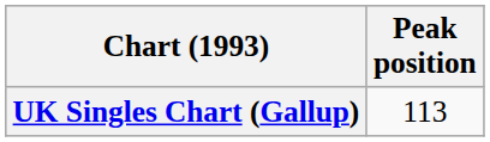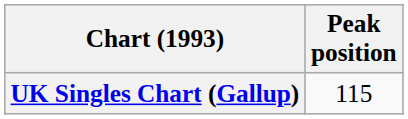UK Singles Chart (Gallup) | Peak position: 113 -> 115
